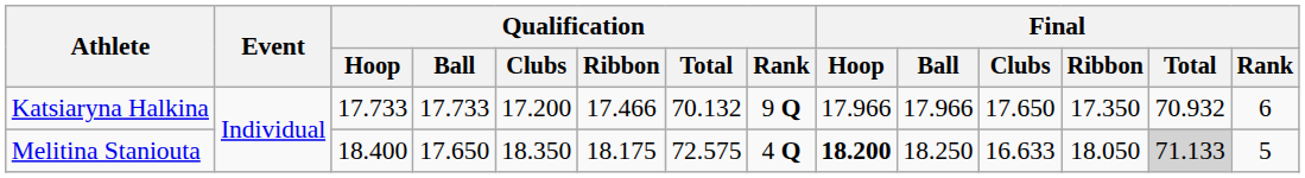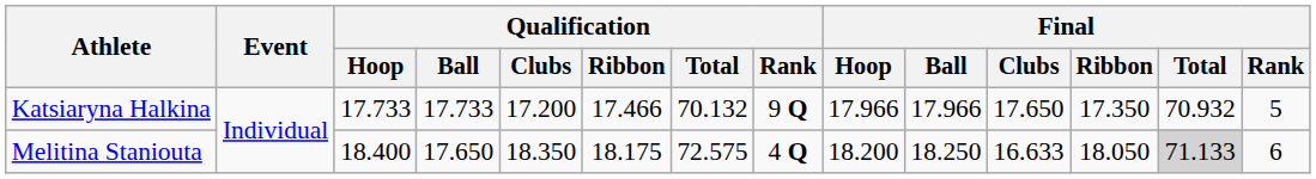Katsiaryna Halkina | Final / Rank: 6 -> 5
Melitina Staniouta | Final / Hoop: bold -> normal
Melitina Staniouta | Final / Rank: 5 -> 6
